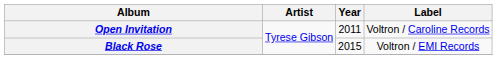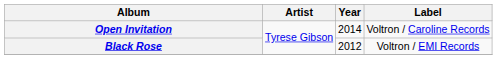Open Invitation | Year: 2011 -> 2014
Black Rose | Year: 2015 -> 2012
